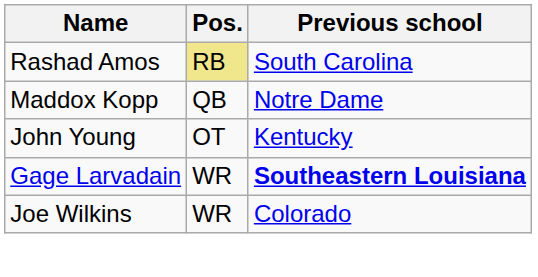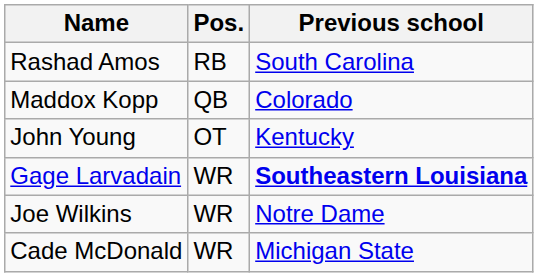Rashad Amos | Pos.: khaki background -> no background
Maddox Kopp | Previous school: Notre Dame -> Colorado
Joe Wilkins | Previous school: Colorado -> Notre Dame
+ row: Cade McDonald | WR | Michigan State
